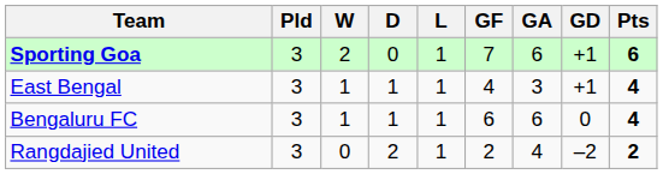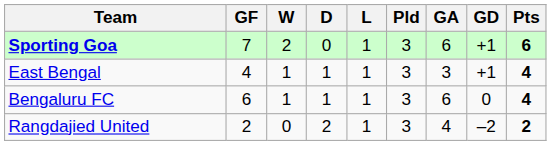columns swapped: Pld <-> GF
